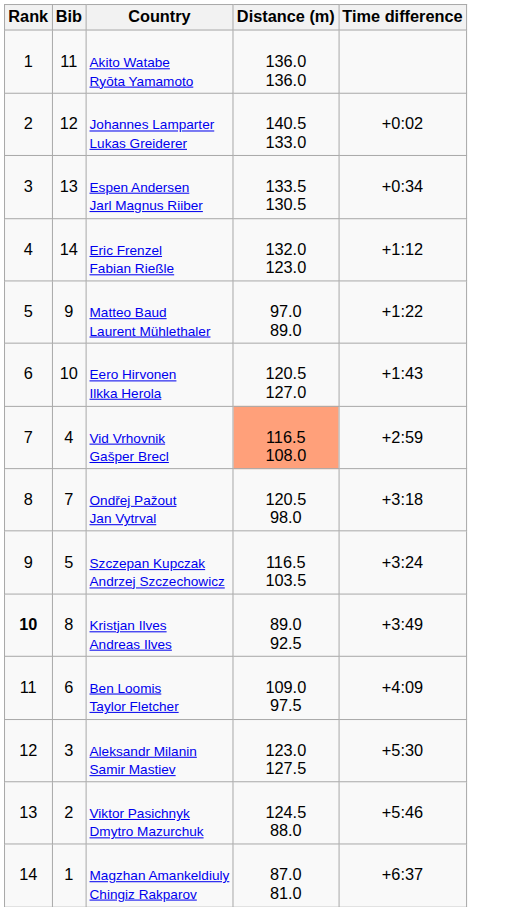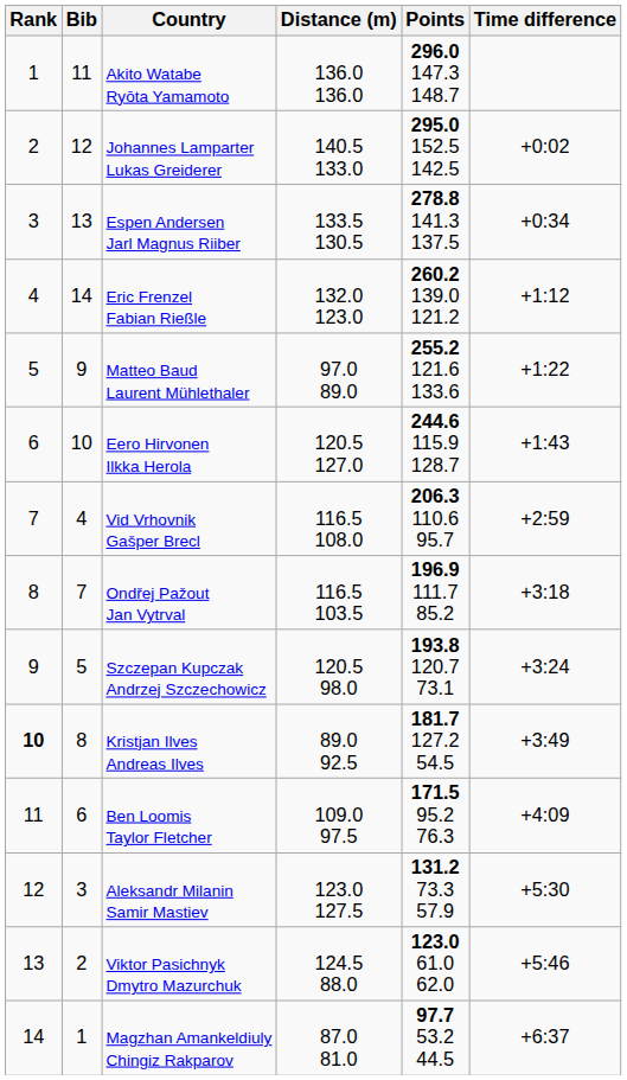+ column: Points | 296.0 147.3 148.7 | 295.0 152.5 142.5 | 278.8 141.3 137.5 | 260.2 139.0 121.2 | 255.2 121.6 133.6 | 244.6 115.9 128.7 | 206.3 110.6 95.7 | 196.9 111.7 85.2 | 193.8 120.7 73.1 | 181.7 127.2 54.5 | 171.5 95.2 76.3 | 131.2 73.3 57.9 | 123.0 61.0 62.0 | 97.7 53.2 44.5
Vid Vrhovnik Gašper Brecl | Distance (m): lightsalmon background -> no background
Ondřej Pažout Jan Vytrval | Distance (m): 120.5 98.0 -> 116.5 103.5
Szczepan Kupczak Andrzej Szczechowicz | Distance (m): 116.5 103.5 -> 120.5 98.0
